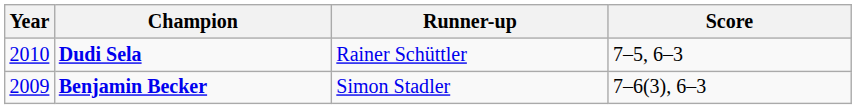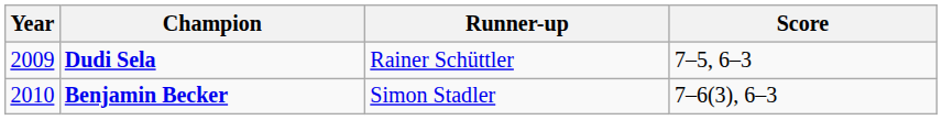Dudi Sela | Year: 2010 -> 2009
Benjamin Becker | Year: 2009 -> 2010
